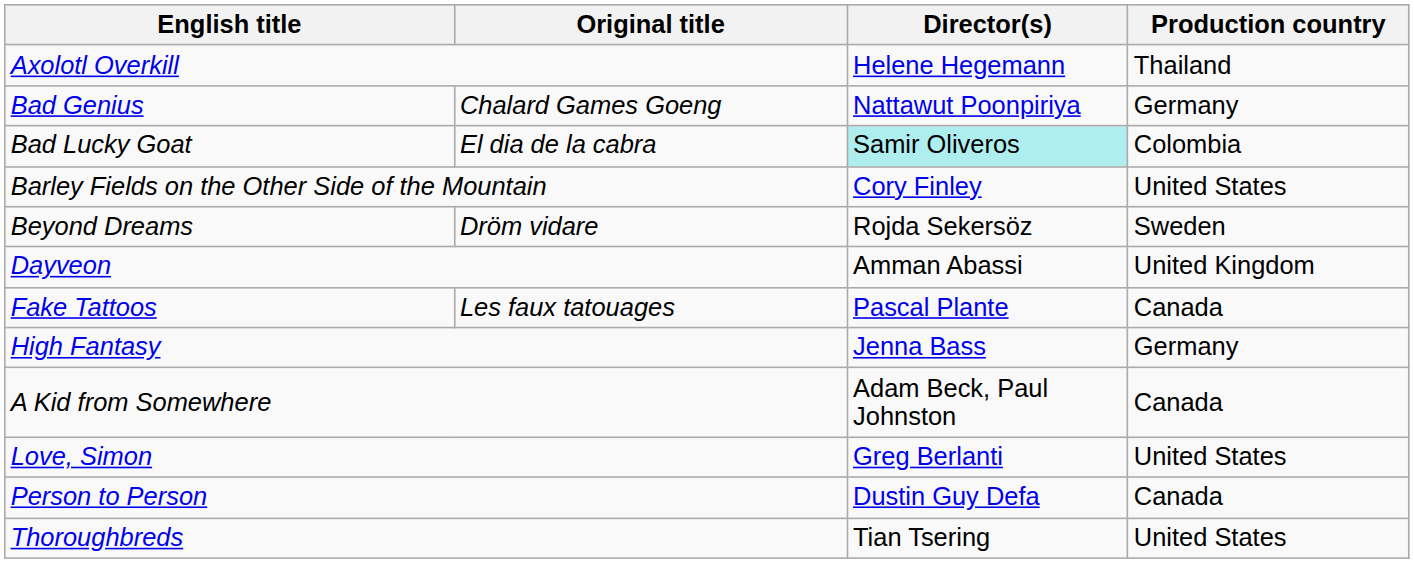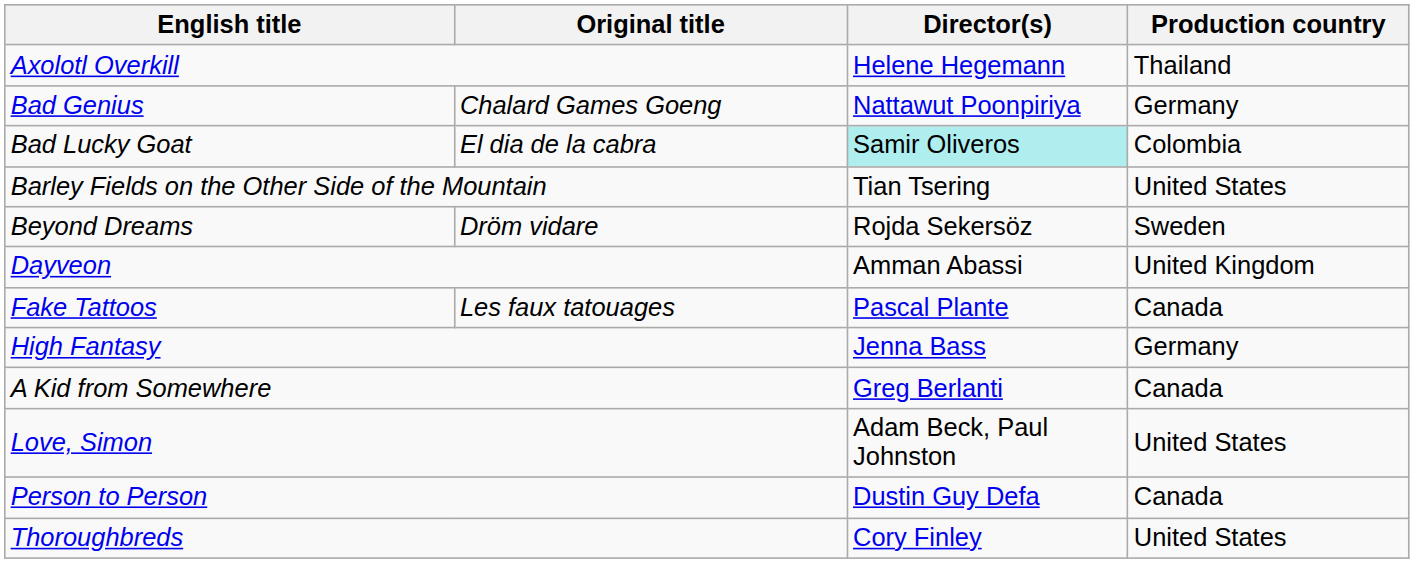Barley Fields on the Other Side of the Mountain | Director(s): Cory Finley -> Tian Tsering
A Kid from Somewhere | Director(s): Adam Beck, Paul Johnston -> Greg Berlanti
Love, Simon | Director(s): Greg Berlanti -> Adam Beck, Paul Johnston
Thoroughbreds | Director(s): Tian Tsering -> Cory Finley
